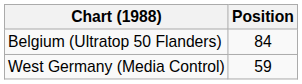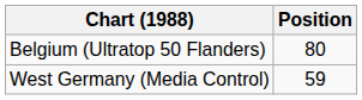Belgium (Ultratop 50 Flanders) | Position: 84 -> 80
